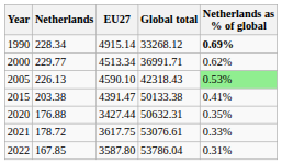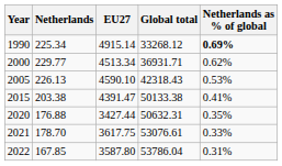1990 | Netherlands: 228.34 -> 225.34
2000 | Global total: 36991.71 -> 36931.71
2005 | Netherlands as % of global: lightgreen background -> no background
2021 | Netherlands: 178.72 -> 178.70
